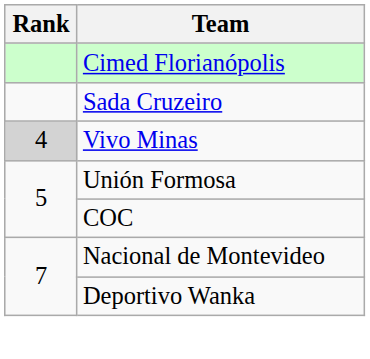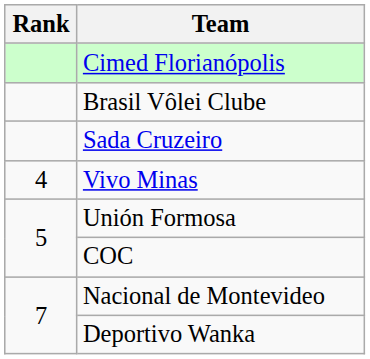+ row: Brasil Vôlei Clube
Vivo Minas | Rank: lightgrey background -> no background
